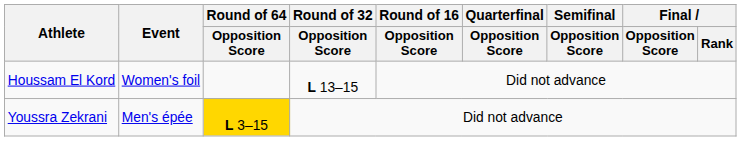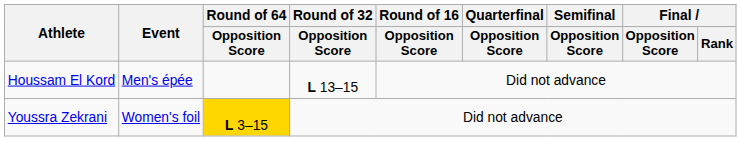Houssam El Kord | Event: Women's foil -> Men's épée
Youssra Zekrani | Event: Men's épée -> Women's foil
